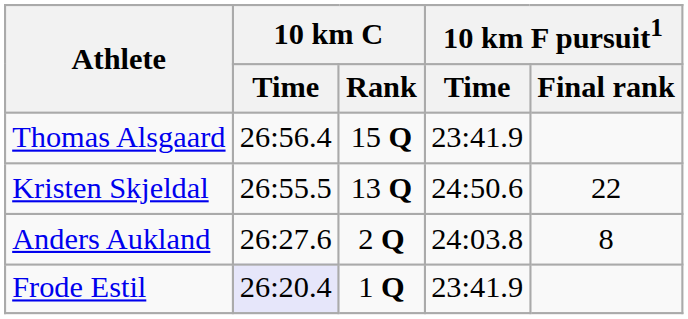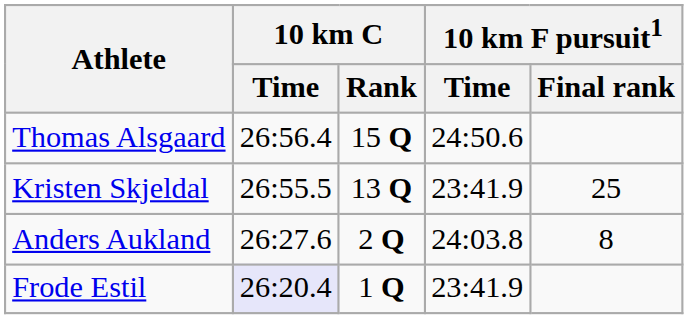Thomas Alsgaard | 10 km F pursuit1 / Time: 23:41.9 -> 24:50.6
Kristen Skjeldal | 10 km F pursuit1 / Time: 24:50.6 -> 23:41.9
Kristen Skjeldal | 10 km F pursuit1 / Final rank: 22 -> 25
